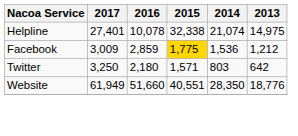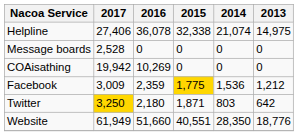Helpline | 2017: 27,401 -> 27,406
Helpline | 2016: 10,078 -> 36,078
+ row: Message boards | 2,528 | 0 | 0 | 0 | 0
+ row: COAisathing | 19,942 | 10,269 | 0 | 0 | 0
Facebook | 2016: 2,859 -> 2,359
Twitter | 2017: no background -> gold background
Twitter | 2015: 1,571 -> 1,871
